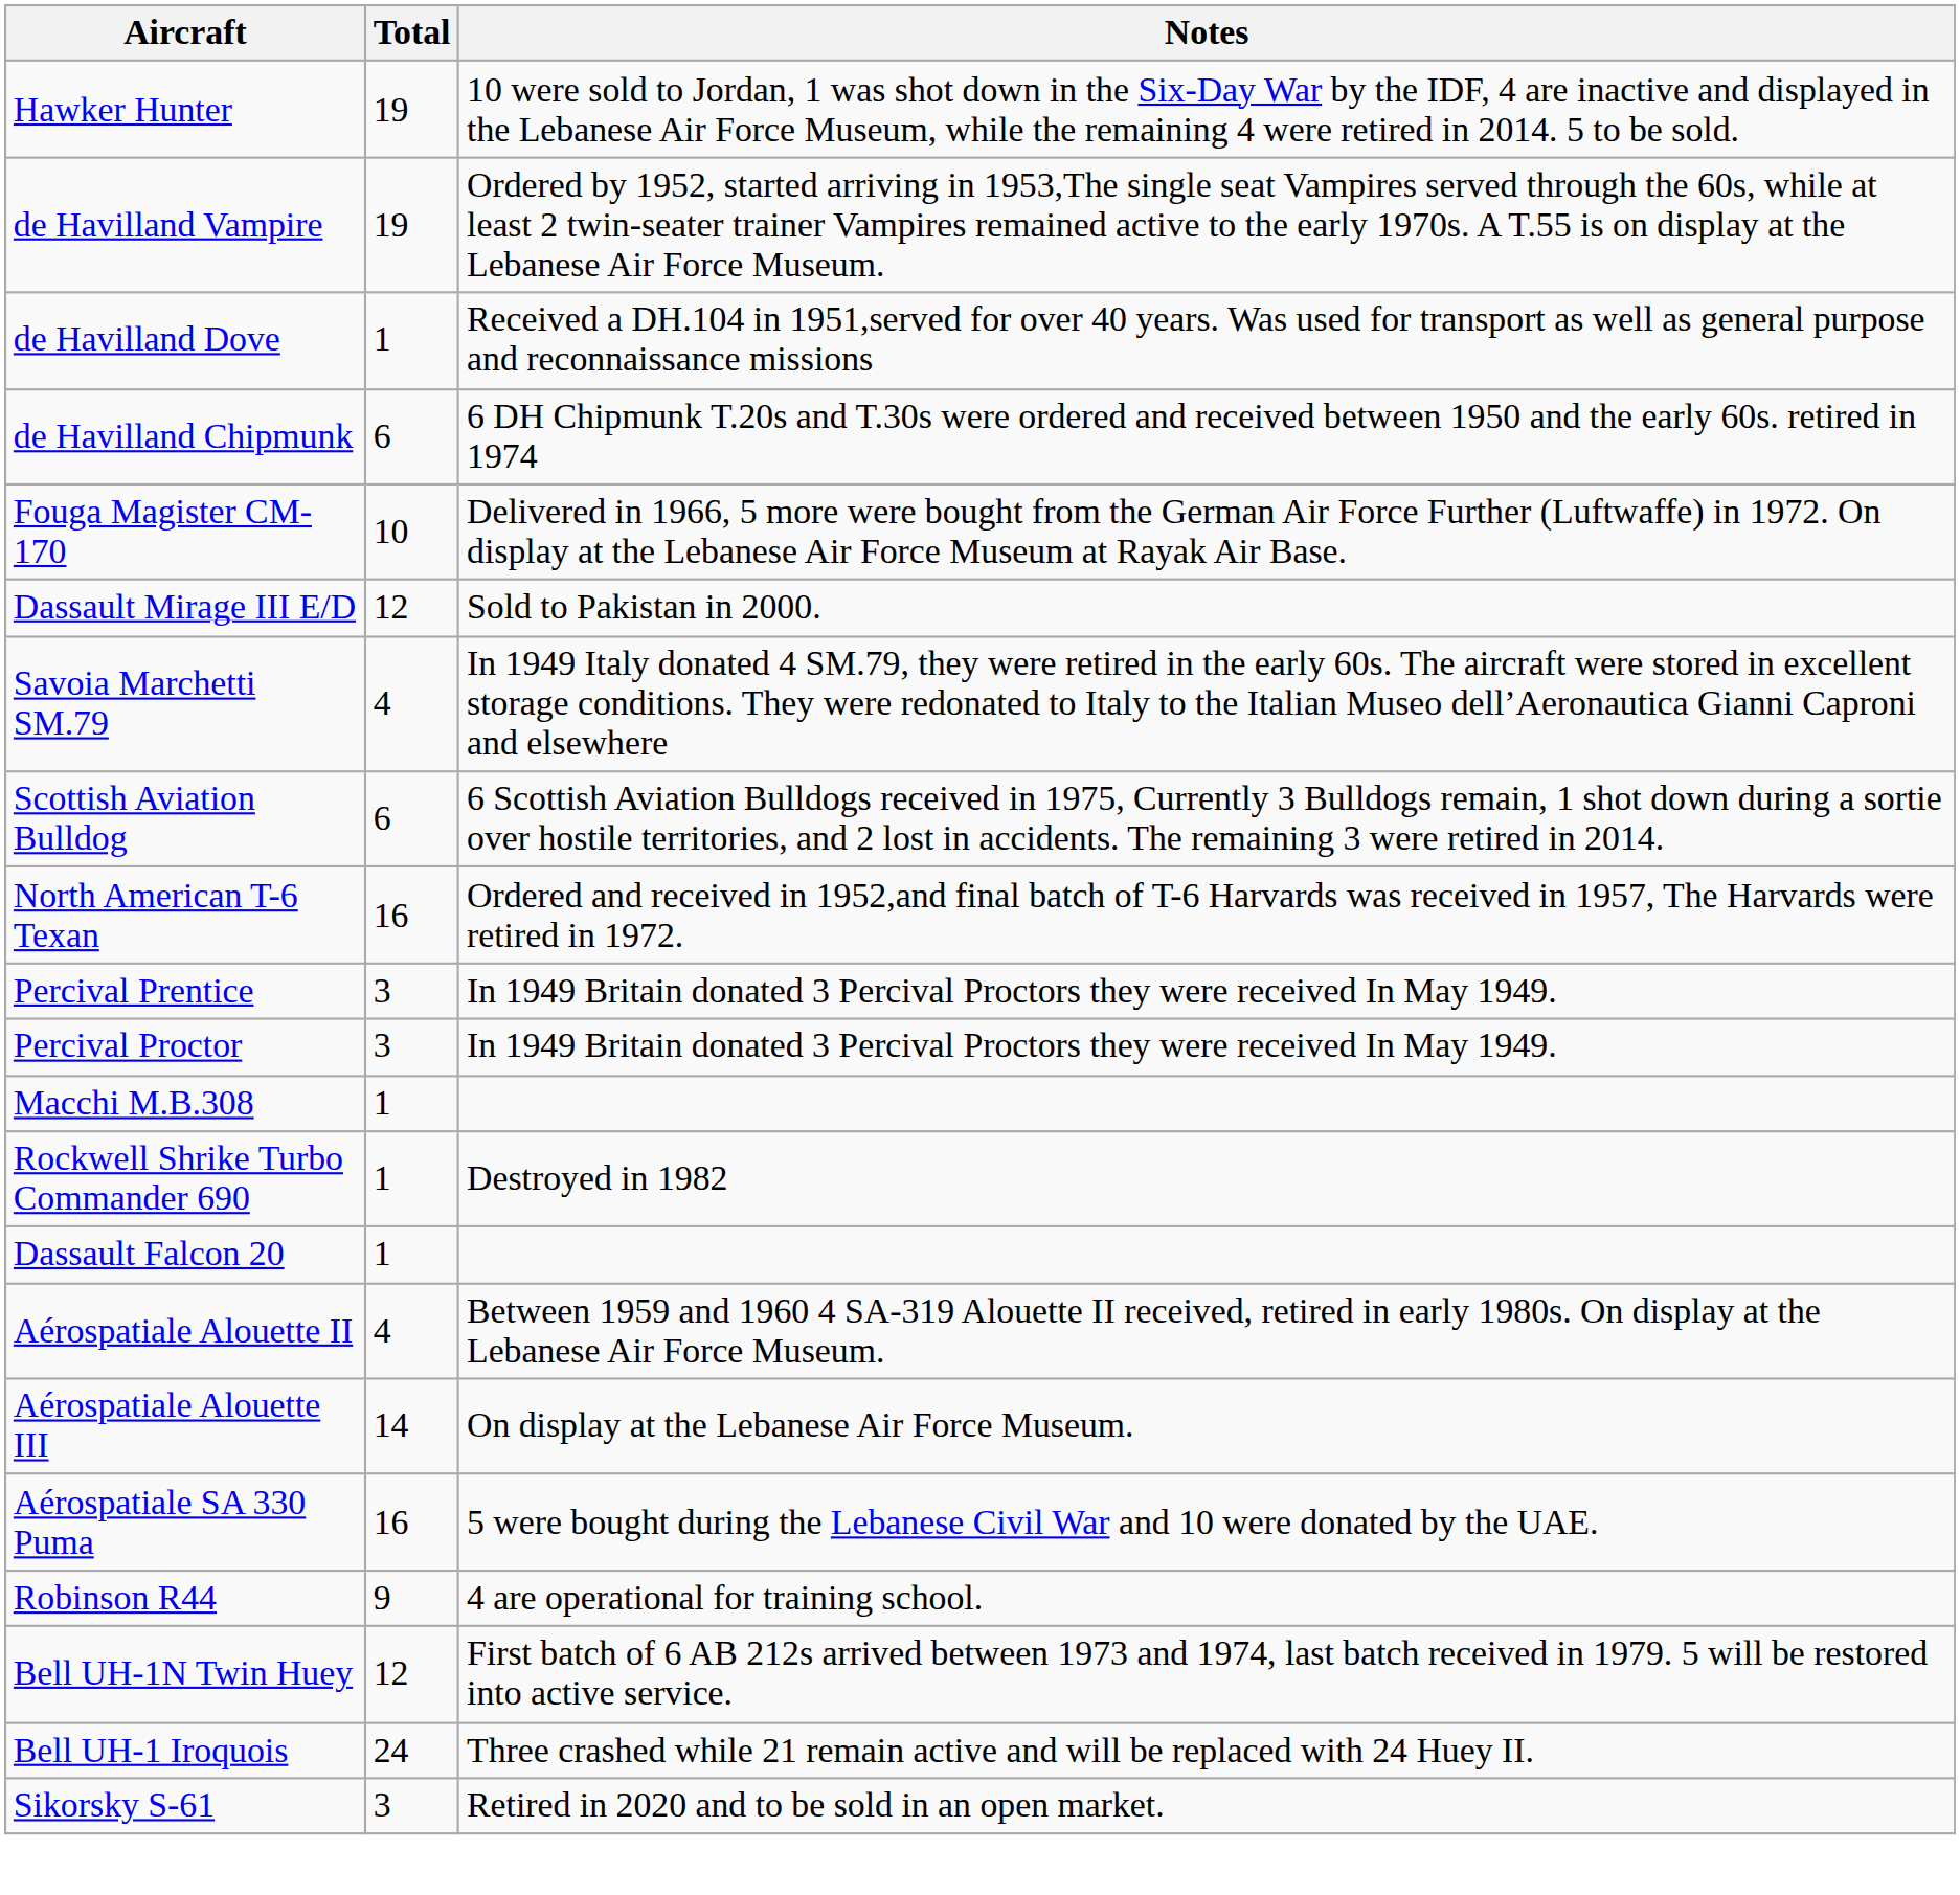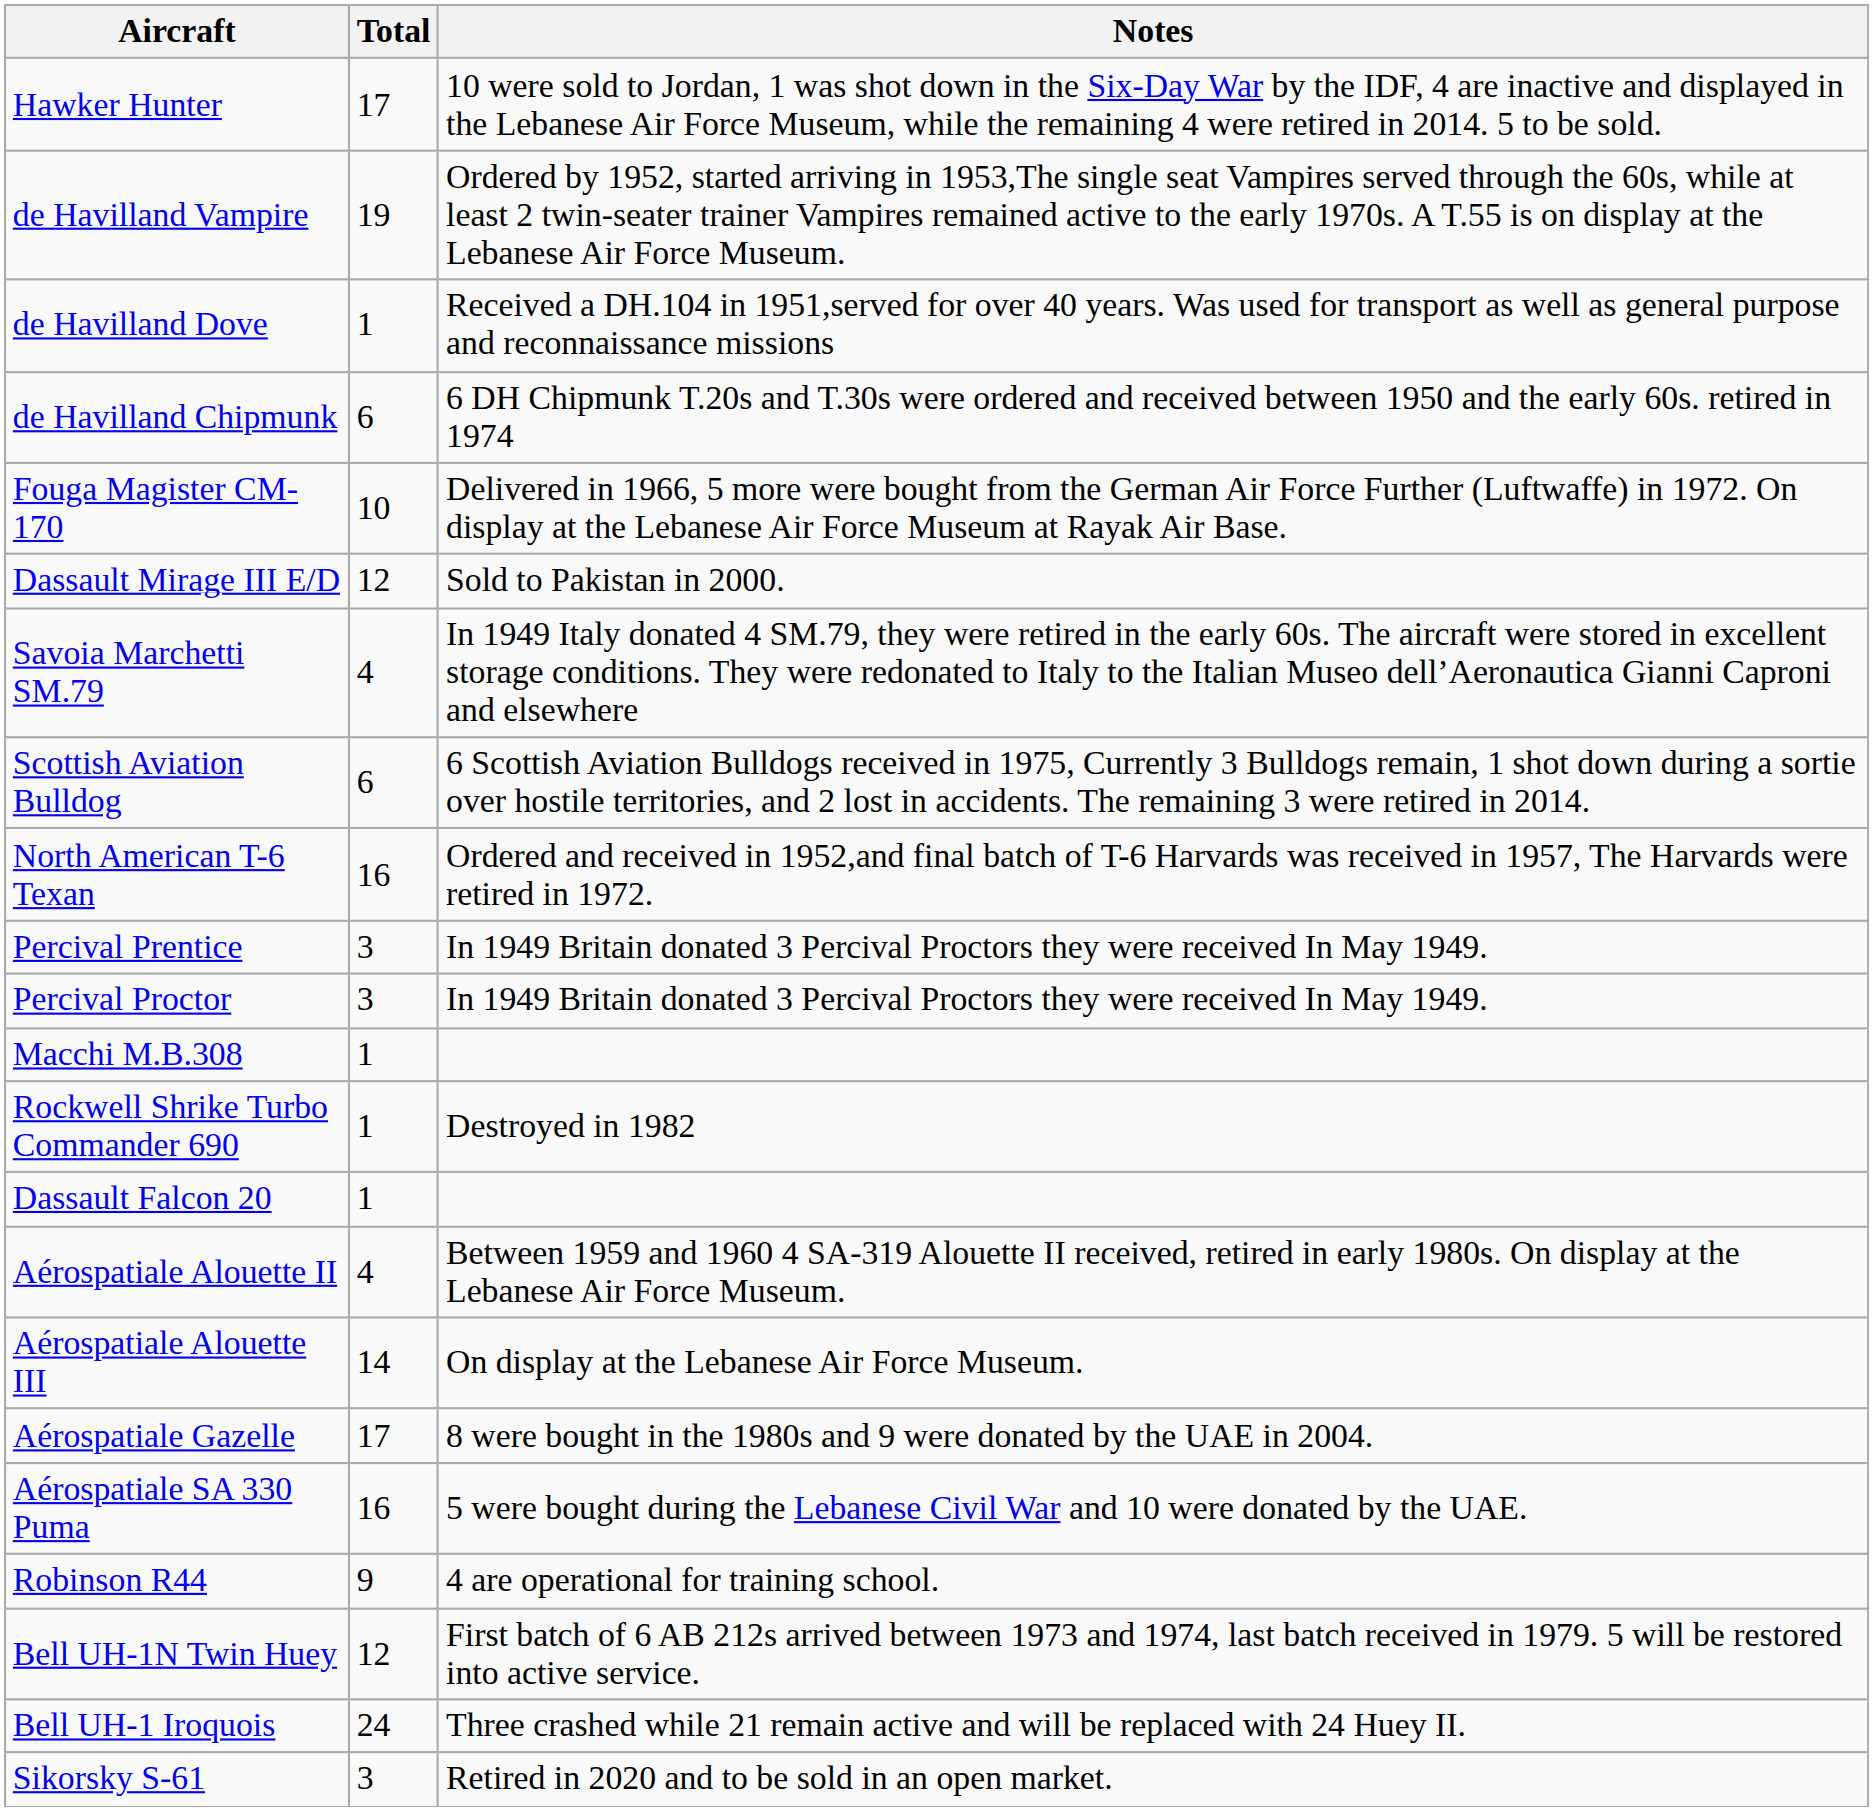Hawker Hunter | Total: 19 -> 17
+ row: Aérospatiale Gazelle | 17 | 8 were bought in the 1980s and 9 were donated by the UAE in 2004.
